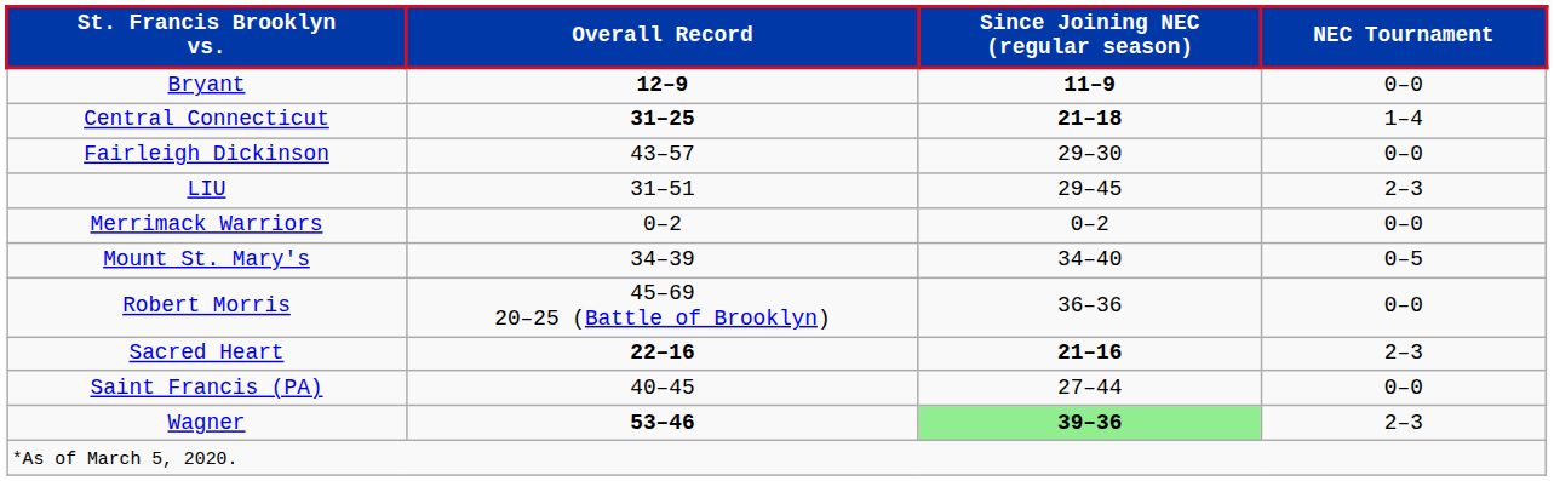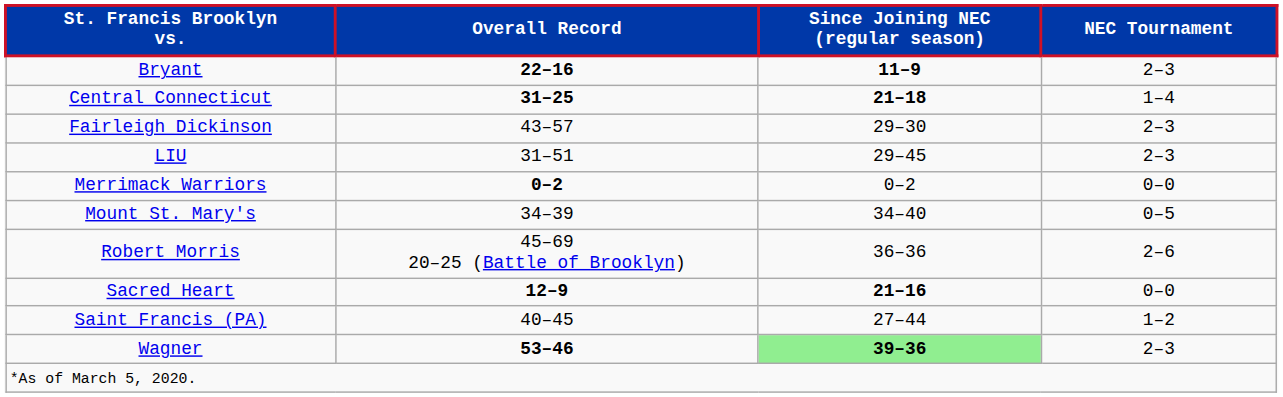Bryant | Overall Record: 12–9 -> 22–16
Bryant | NEC Tournament: 0–0 -> 2–3
Fairleigh Dickinson | NEC Tournament: 0–0 -> 2–3
Merrimack Warriors | Overall Record: normal -> bold
Robert Morris | NEC Tournament: 0–0 -> 2–6
Sacred Heart | Overall Record: 22–16 -> 12–9
Sacred Heart | NEC Tournament: 2–3 -> 0–0
Saint Francis (PA) | NEC Tournament: 0–0 -> 1–2
